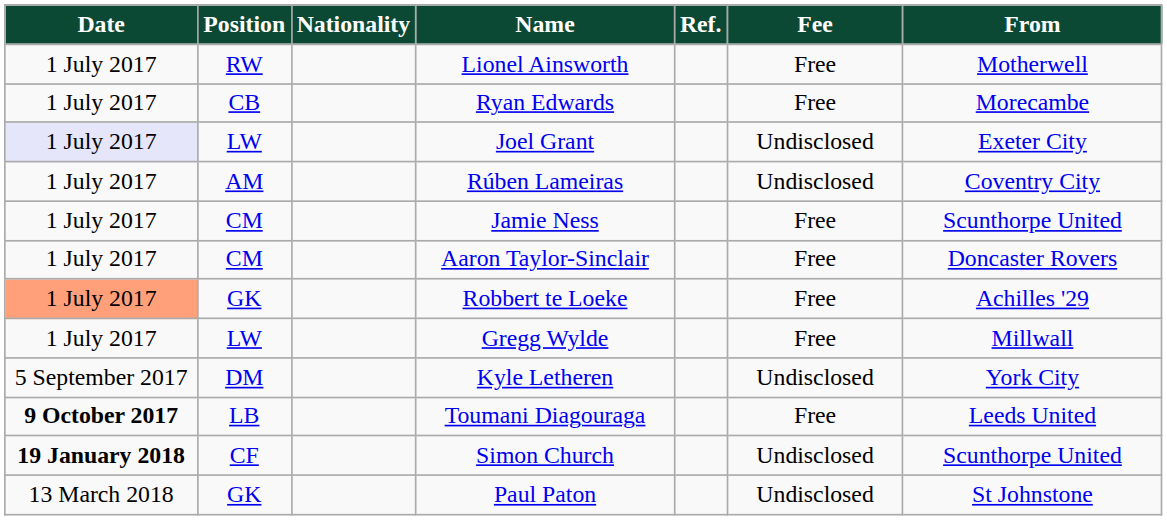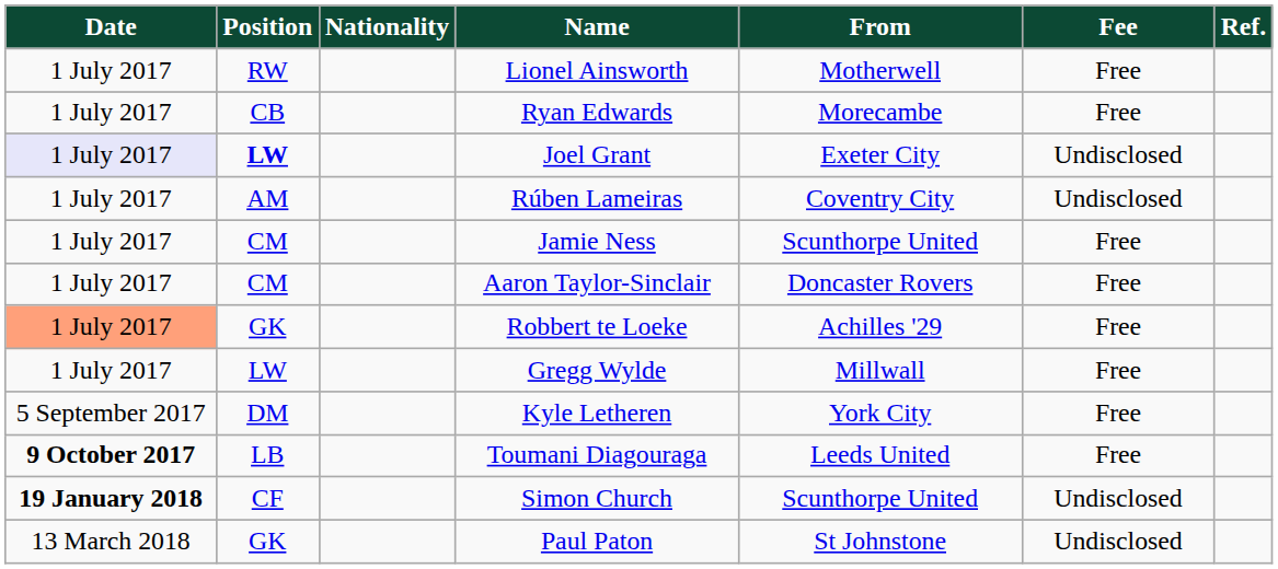columns swapped: From <-> Ref.
Joel Grant | Position: normal -> bold
Kyle Letheren | Fee: Undisclosed -> Free
